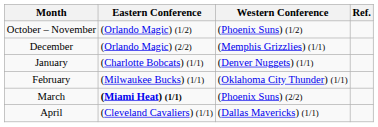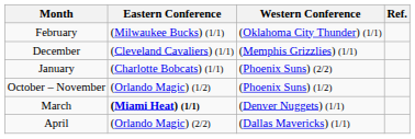rows swapped: October – November <-> February
December | Eastern Conference: (Orlando Magic) (2/2) -> (Cleveland Cavaliers) (1/1)
January | Western Conference: (Denver Nuggets) (1/1) -> (Phoenix Suns) (2/2)
March | Western Conference: (Phoenix Suns) (2/2) -> (Denver Nuggets) (1/1)
April | Eastern Conference: (Cleveland Cavaliers) (1/1) -> (Orlando Magic) (2/2)
